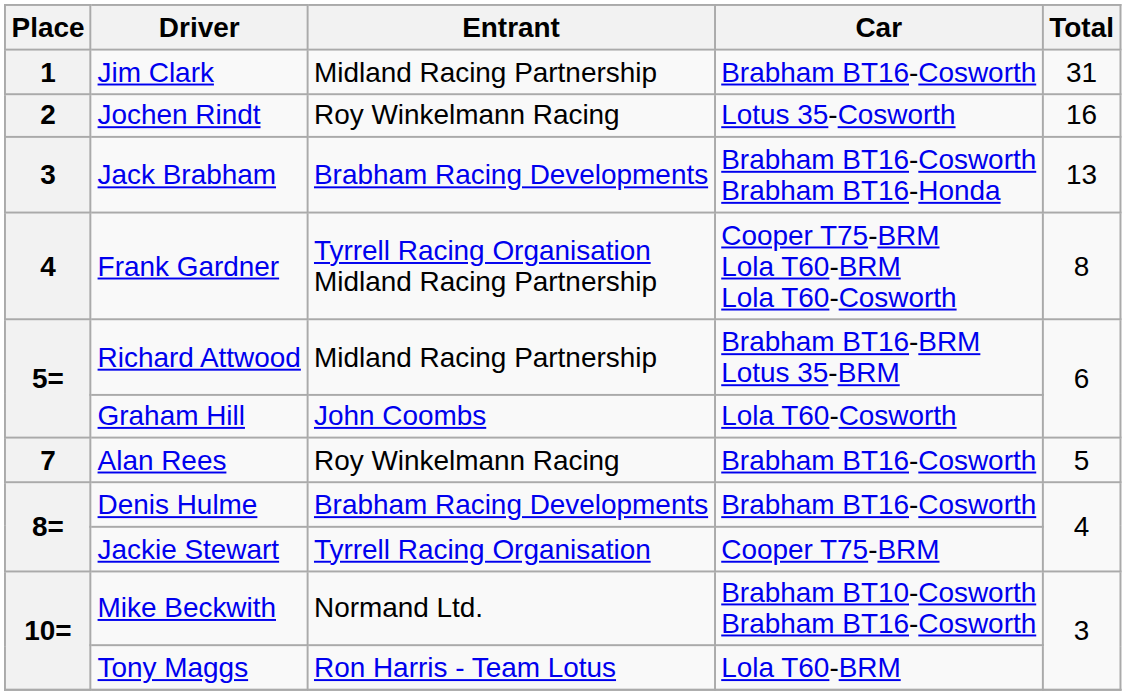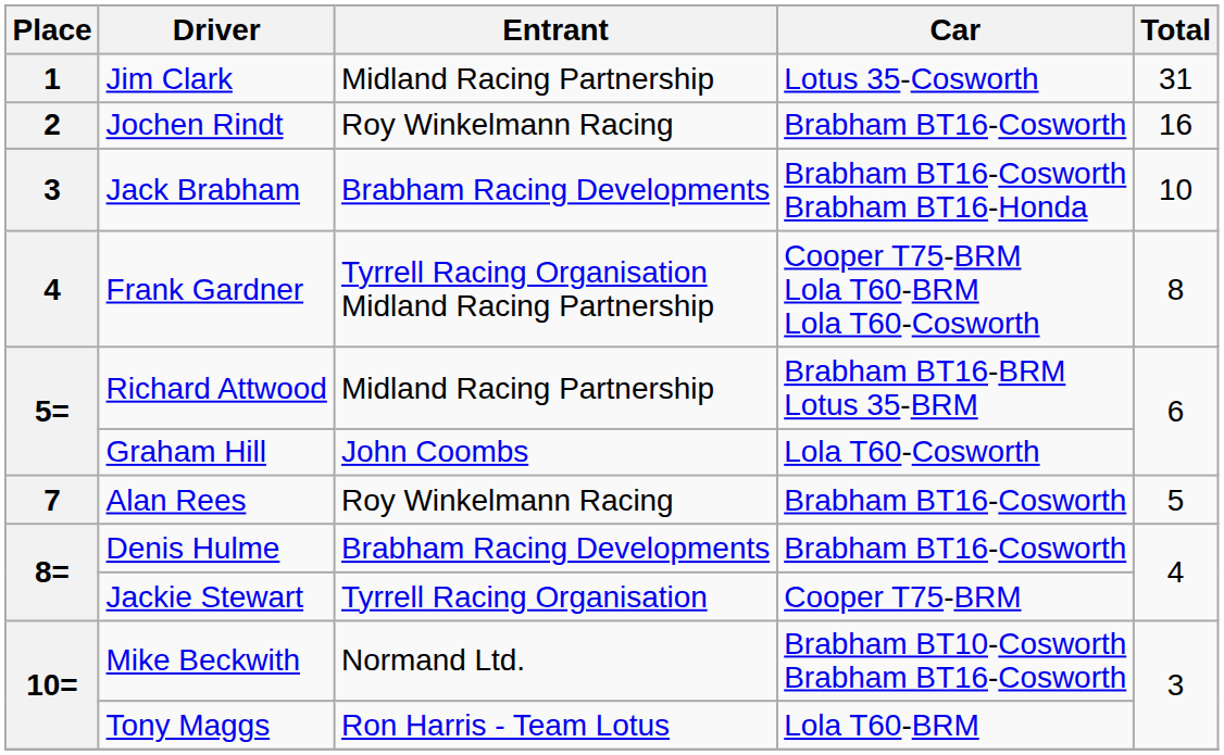Jim Clark | Car: Brabham BT16-Cosworth -> Lotus 35-Cosworth
Jochen Rindt | Car: Lotus 35-Cosworth -> Brabham BT16-Cosworth
Jack Brabham | Total: 13 -> 10
